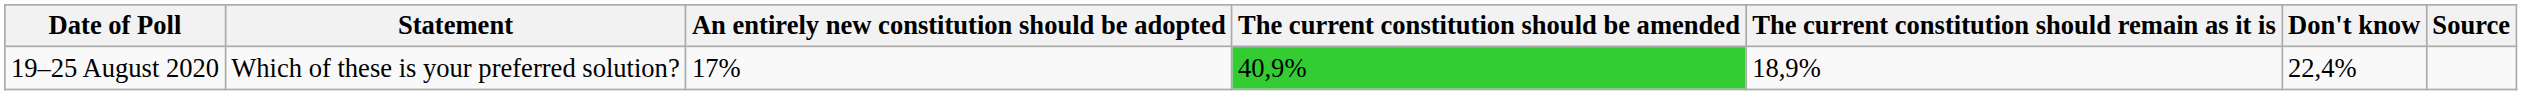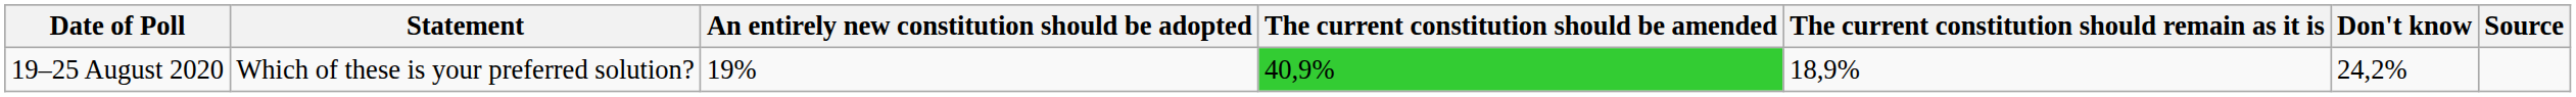19–25 August 2020 | An entirely new constitution should be adopted: 17% -> 19%
19–25 August 2020 | Don't know: 22,4% -> 24,2%
